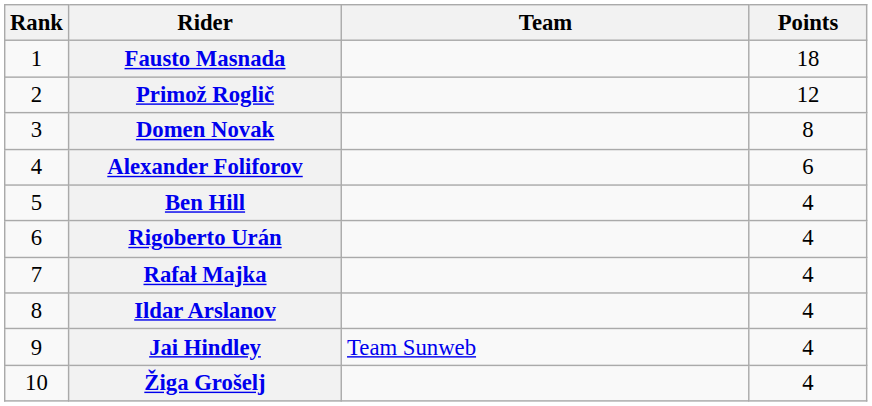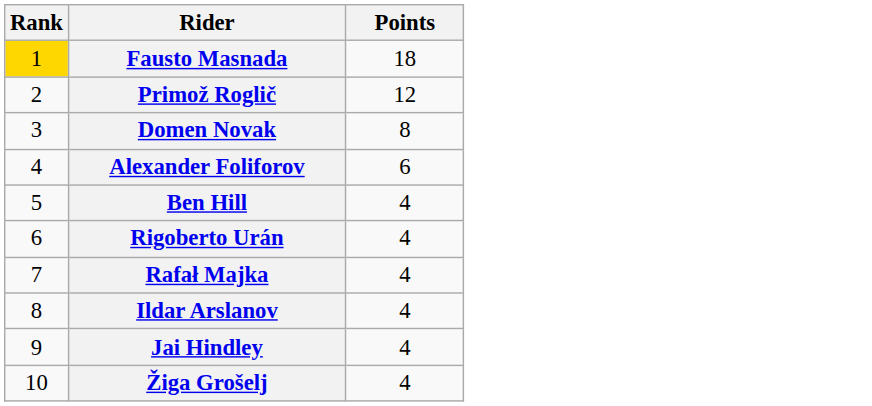- column: Team | Team Sunweb
Fausto Masnada | Rank: no background -> gold background
